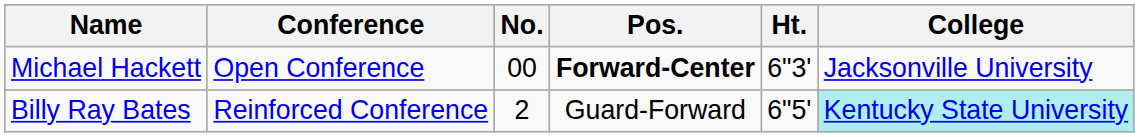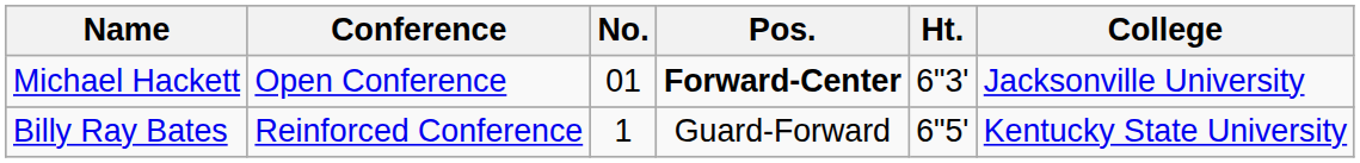Michael Hackett | No.: 00 -> 01
Billy Ray Bates | No.: 2 -> 1
Billy Ray Bates | College: paleturquoise background -> no background
